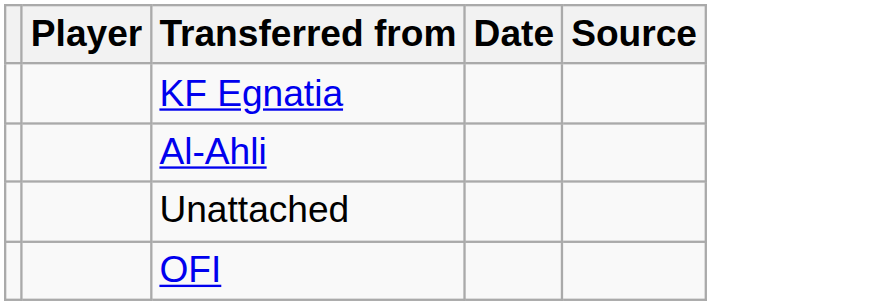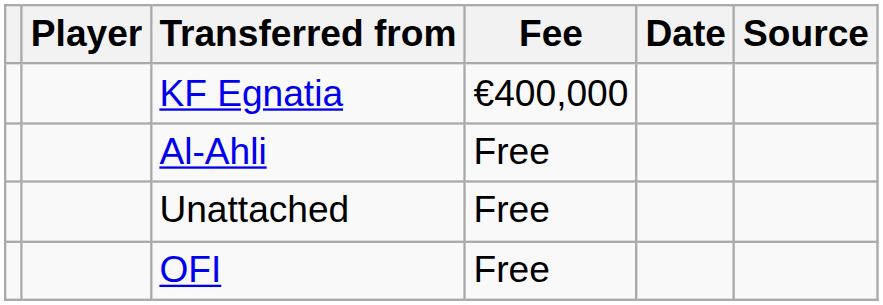+ column: Fee | €400,000 | Free | Free | Free
